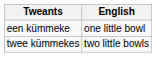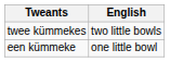rows swapped: een kümmeke <-> twee kümmekes
